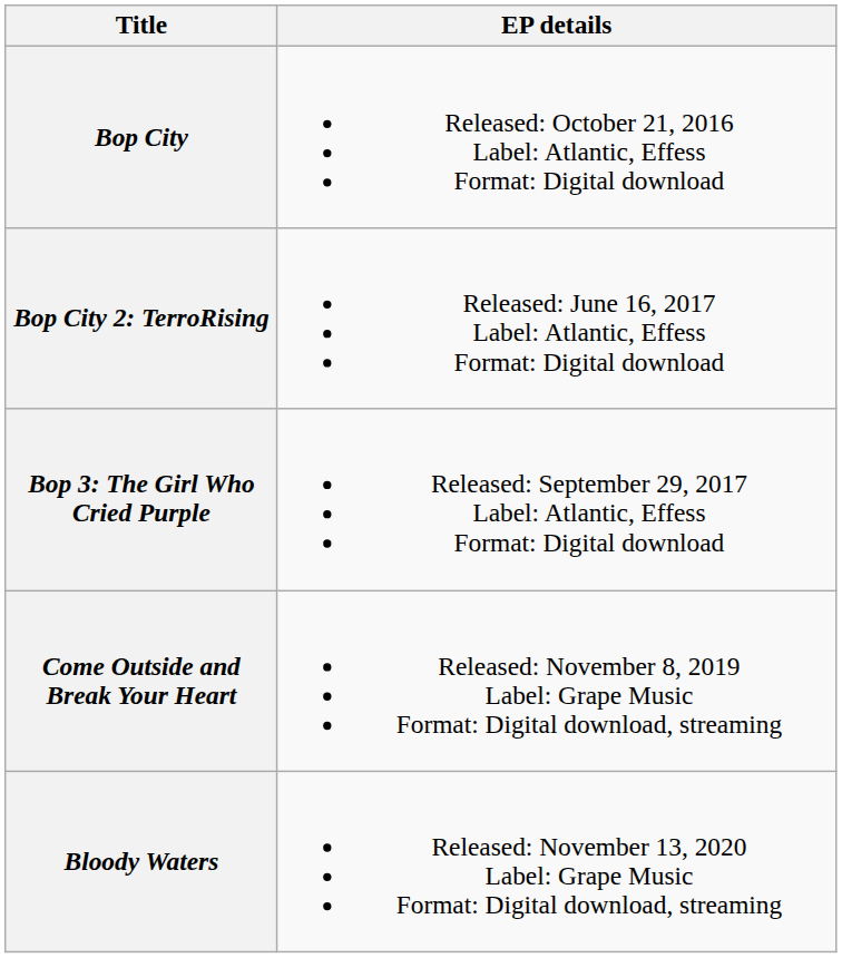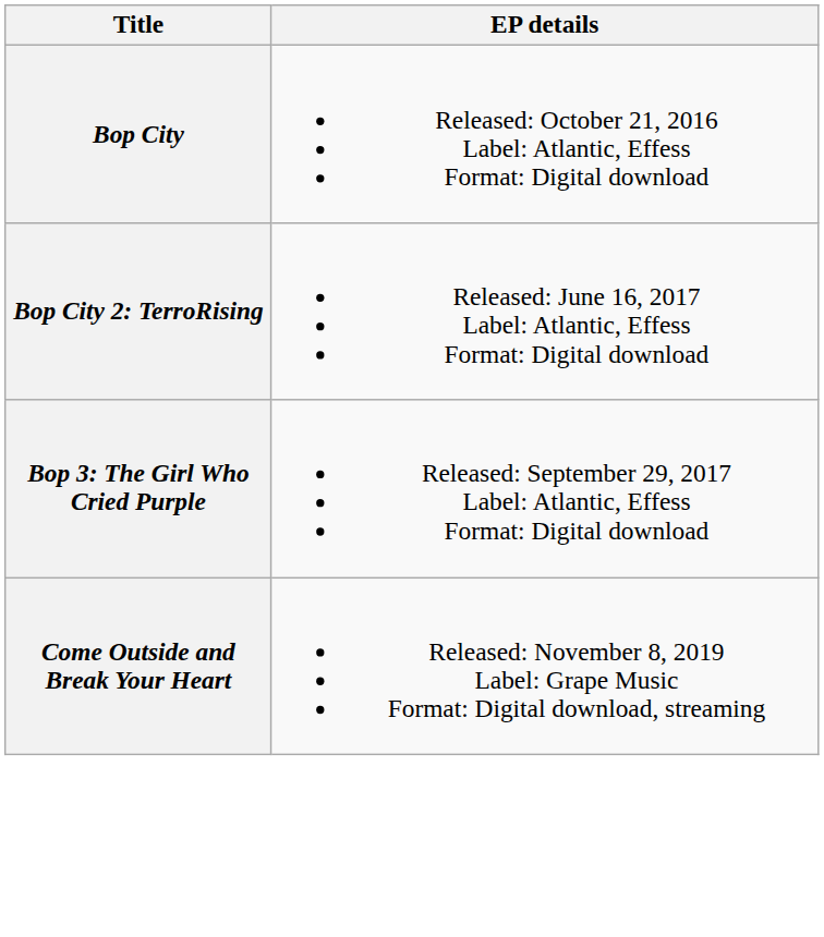- row: Bloody Waters | Released: November 13, 2020 Label: Grape Music Format: Digital download, streaming
